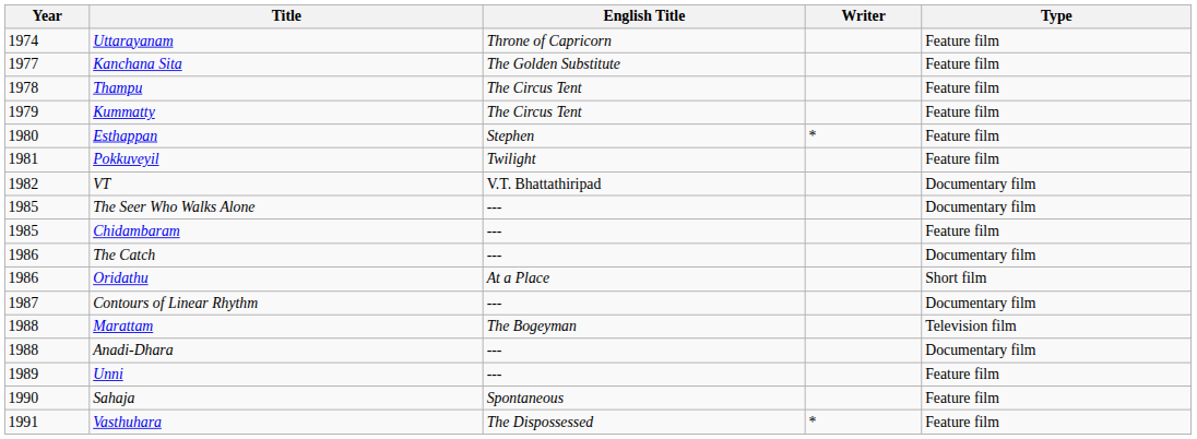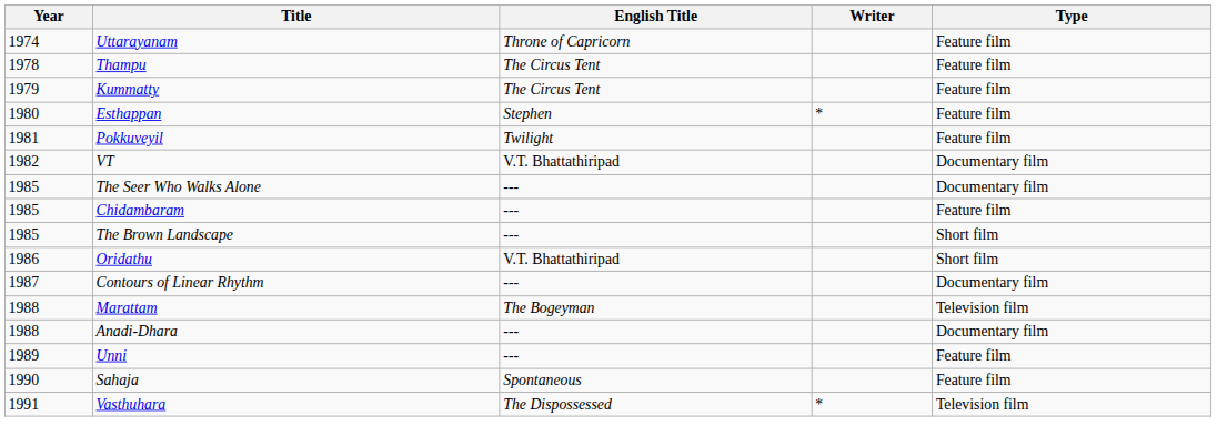- row: 1977 | Kanchana Sita | The Golden Substitute | Feature film
+ row: 1985 | The Brown Landscape | --- | Short film
- row: 1986 | The Catch | --- | Documentary film
Oridathu | English Title: At a Place -> V.T. Bhattathiripad
Vasthuhara | Type: Feature film -> Television film
